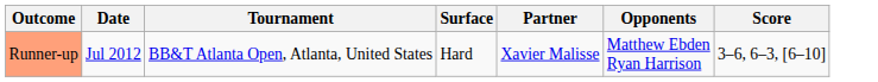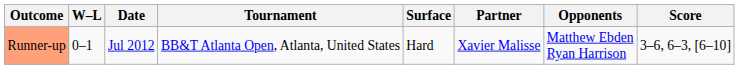+ column: W–L | 0–1
